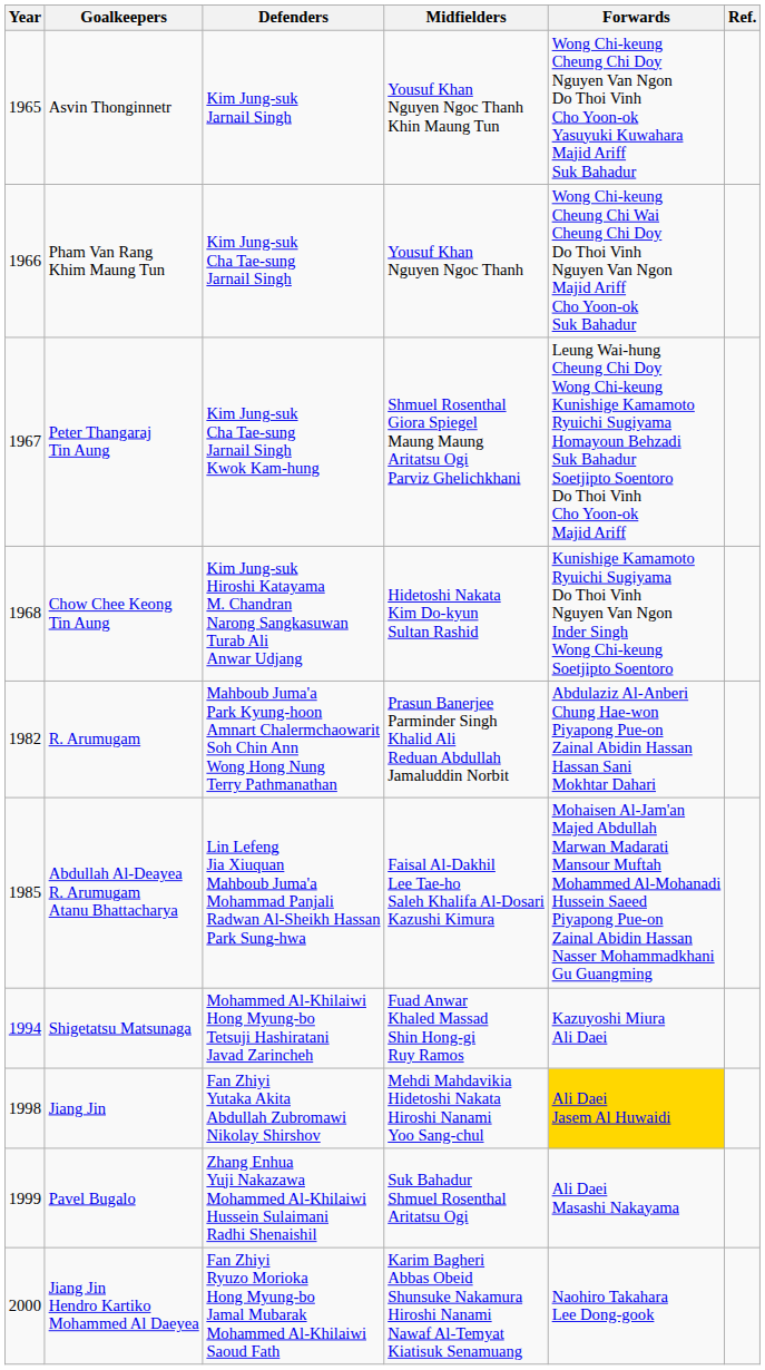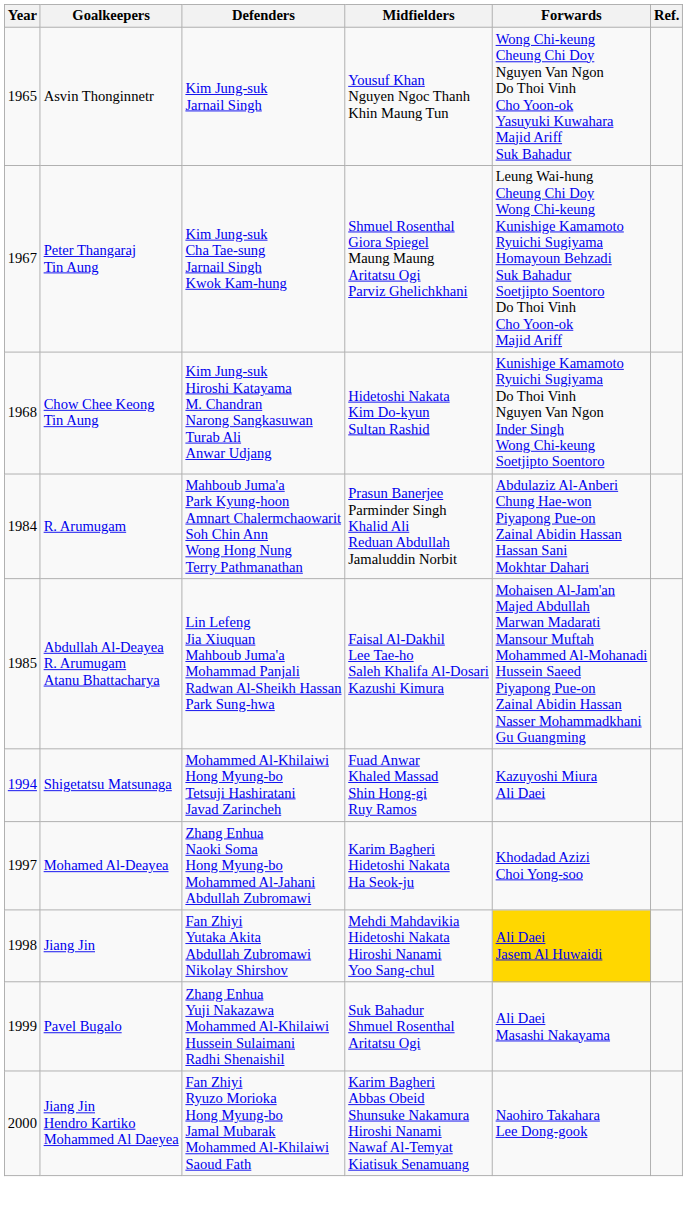- row: 1966 | Pham Van Rang Khim Maung Tun | Kim Jung-suk Cha Tae-sung Jarnail Singh | Yousuf Khan Nguyen Ngoc Thanh | Wong Chi-keung Cheung Chi Wai Cheung Chi Doy Do Thoi Vinh Nguyen Van Ngon Majid Ariff Cho Yoon-ok Suk Bahadur
R. Arumugam | Year: 1982 -> 1984
+ row: 1997 | Mohamed Al-Deayea | Zhang Enhua Naoki Soma Hong Myung-bo Mohammed Al-Jahani Abdullah Zubromawi | Karim Bagheri Hidetoshi Nakata Ha Seok-ju | Khodadad Azizi Choi Yong-soo
